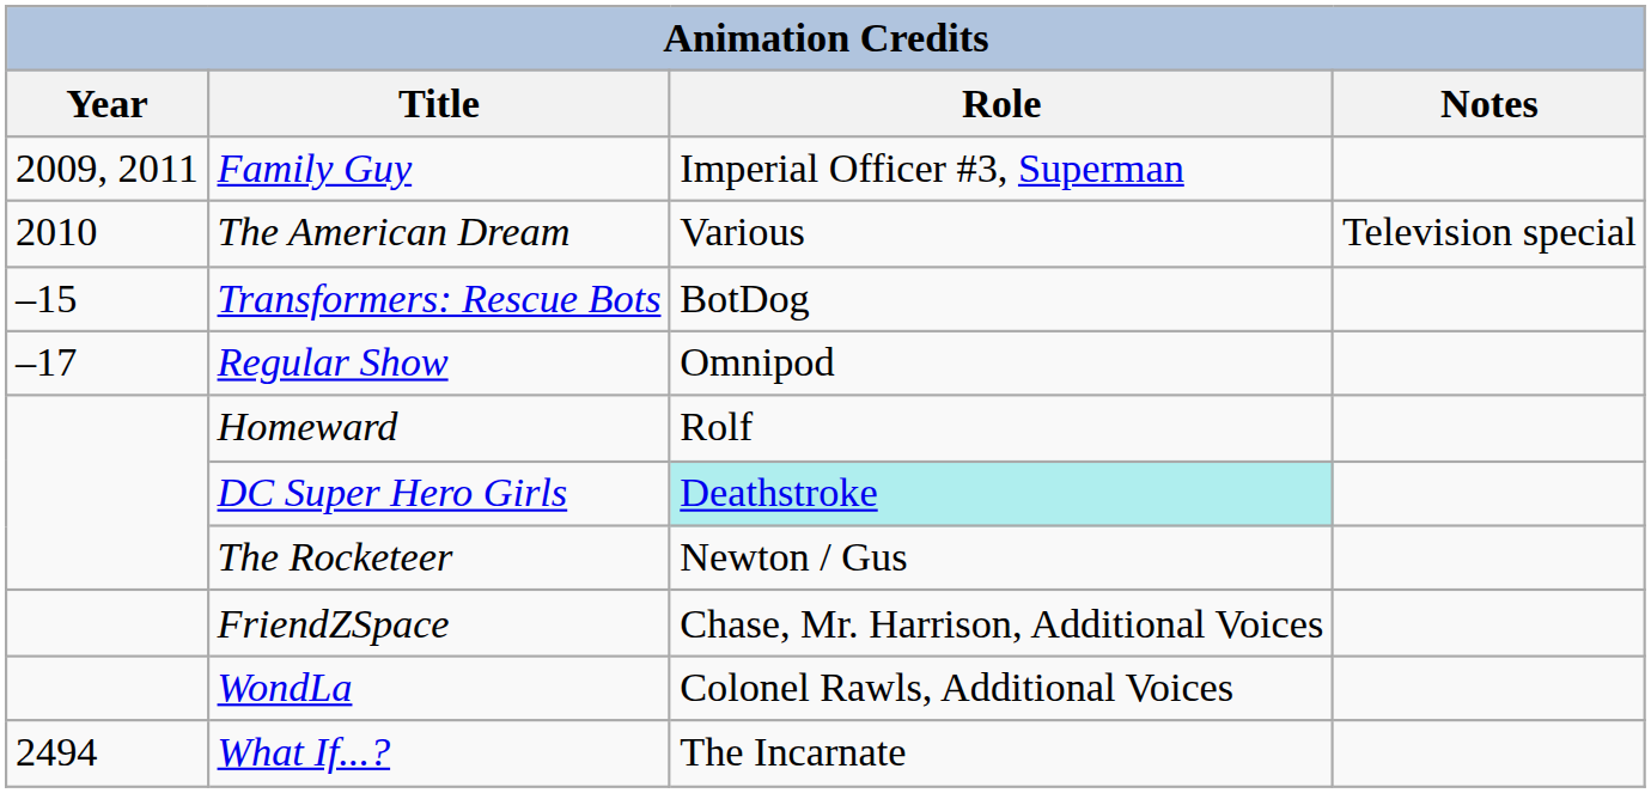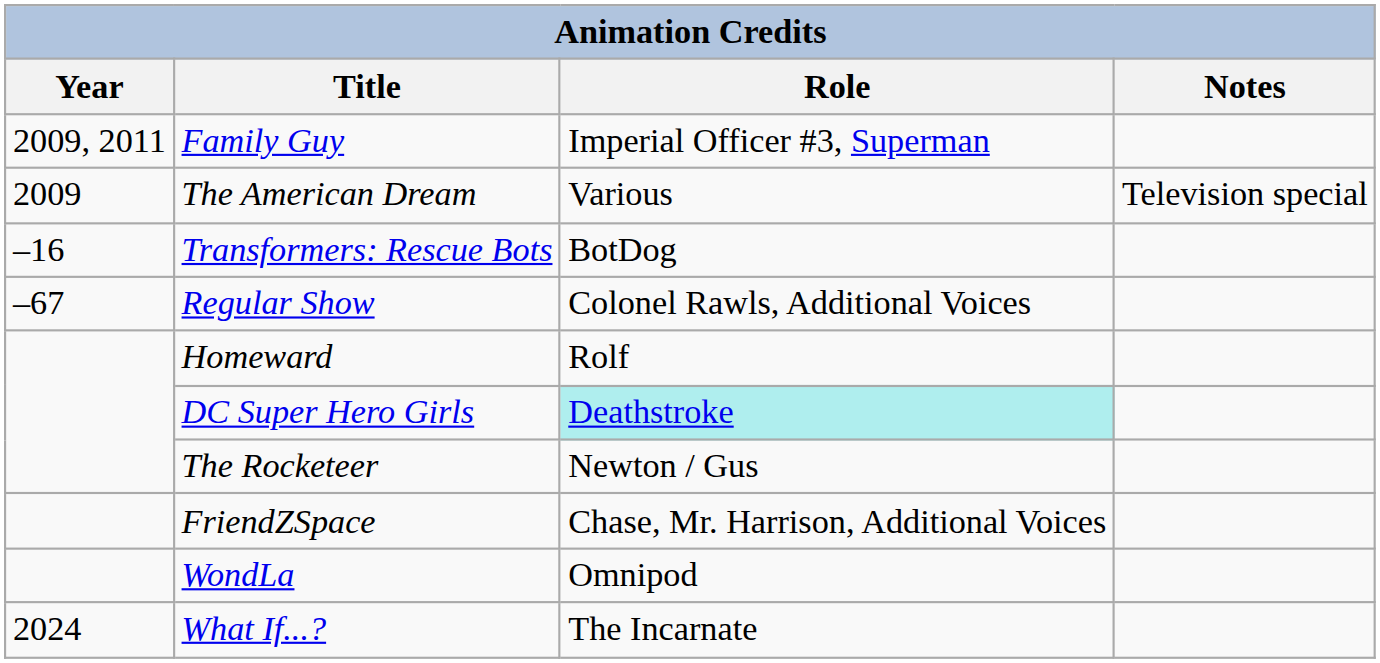The American Dream | Year: 2010 -> 2009
Transformers: Rescue Bots | Year: –15 -> –16
Regular Show | Year: –17 -> –67
Regular Show | Role: Omnipod -> Colonel Rawls, Additional Voices
WondLa | Role: Colonel Rawls, Additional Voices -> Omnipod
What If...? | Year: 2494 -> 2024
